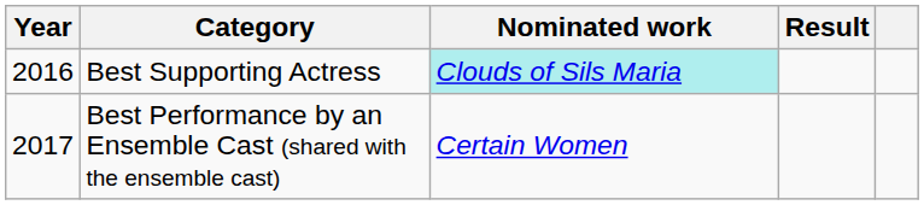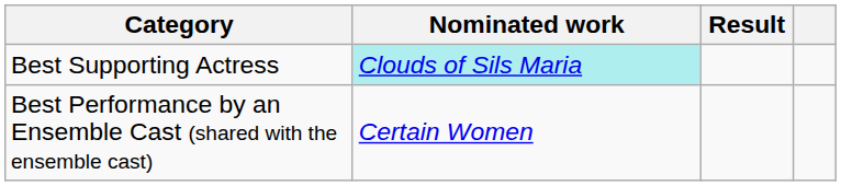- column: Year | 2016 | 2017
